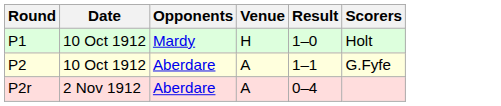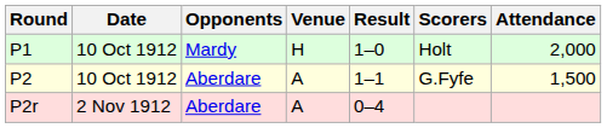+ column: Attendance | 2,000 | 1,500
